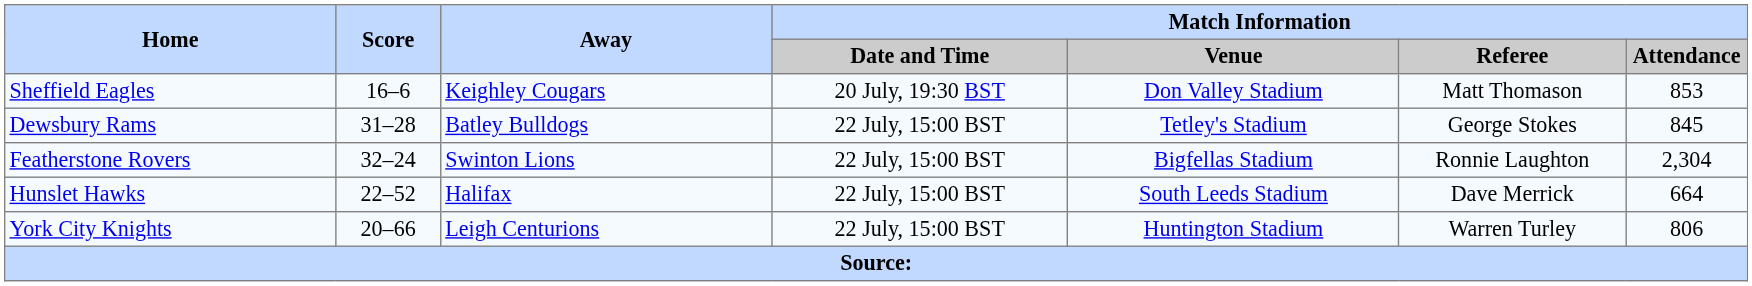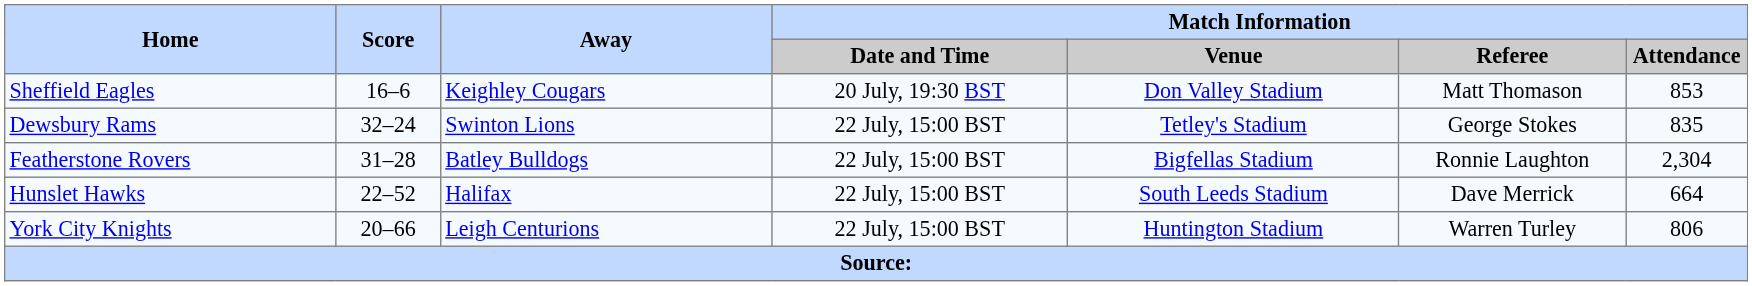Dewsbury Rams | Score: 31–28 -> 32–24
Dewsbury Rams | Away: Batley Bulldogs -> Swinton Lions
Dewsbury Rams | Match Information / Attendance: 845 -> 835
Featherstone Rovers | Score: 32–24 -> 31–28
Featherstone Rovers | Away: Swinton Lions -> Batley Bulldogs
